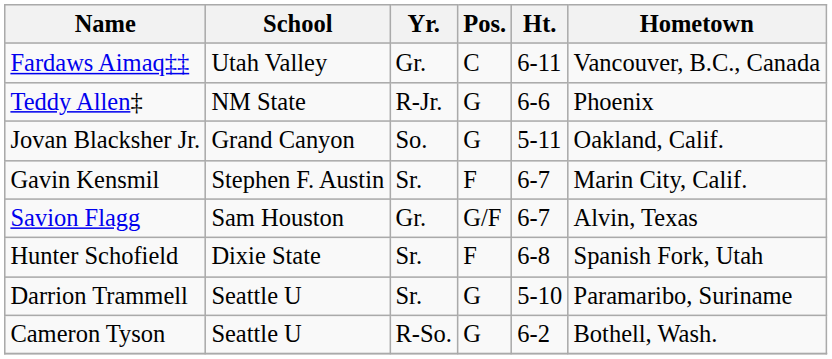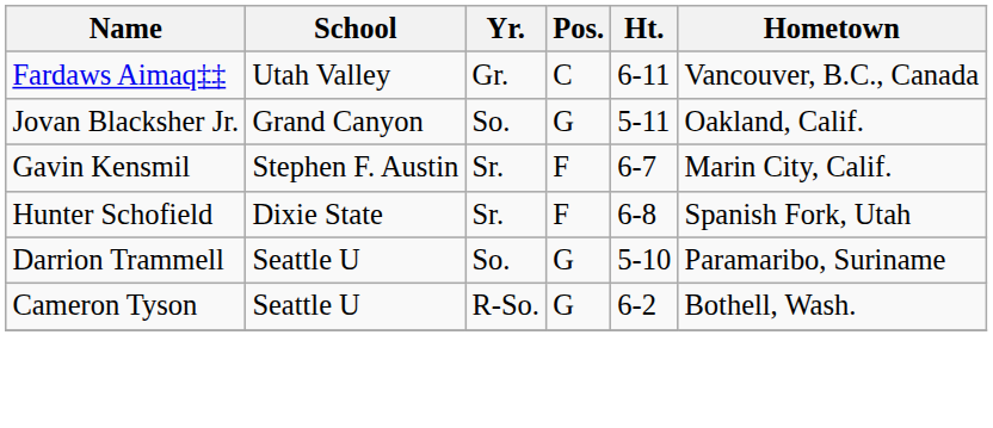- row: Teddy Allen‡ | NM State | R-Jr. | G | 6-6 | Phoenix
- row: Savion Flagg | Sam Houston | Gr. | G/F | 6-7 | Alvin, Texas
Darrion Trammell | Yr.: Sr. -> So.
